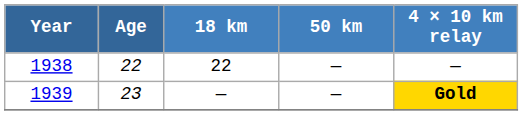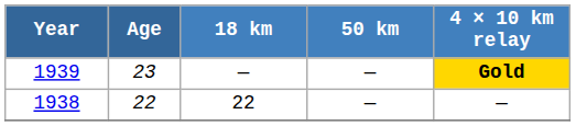rows swapped: 1938 <-> 1939
